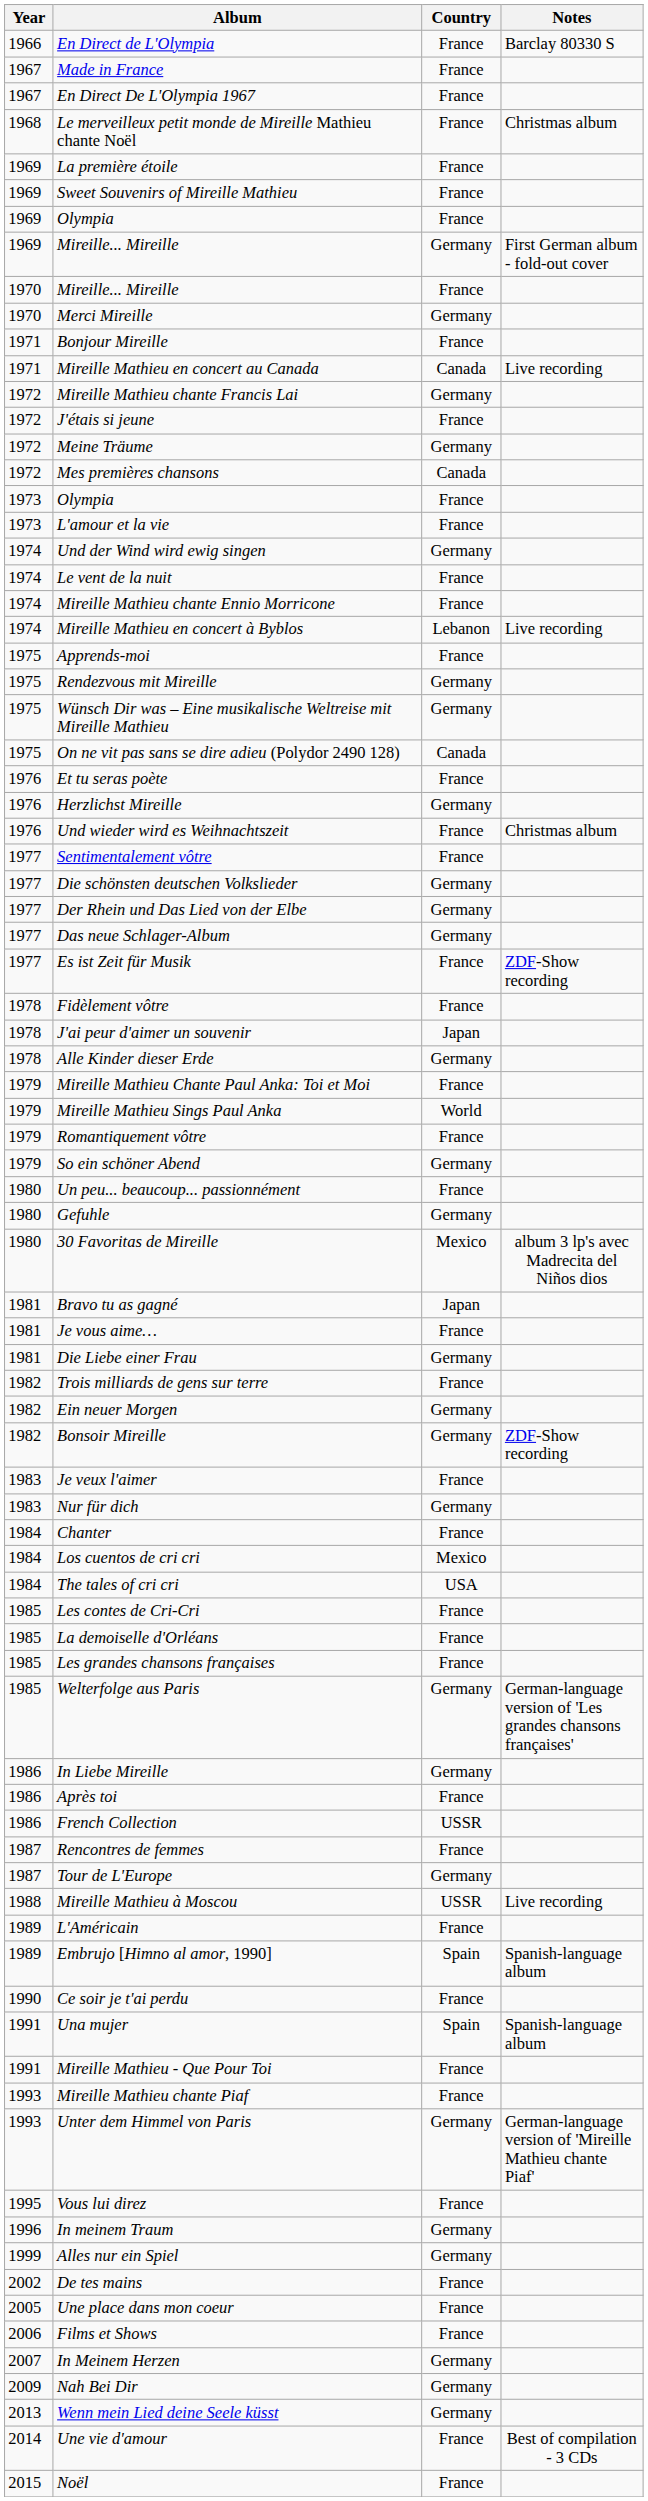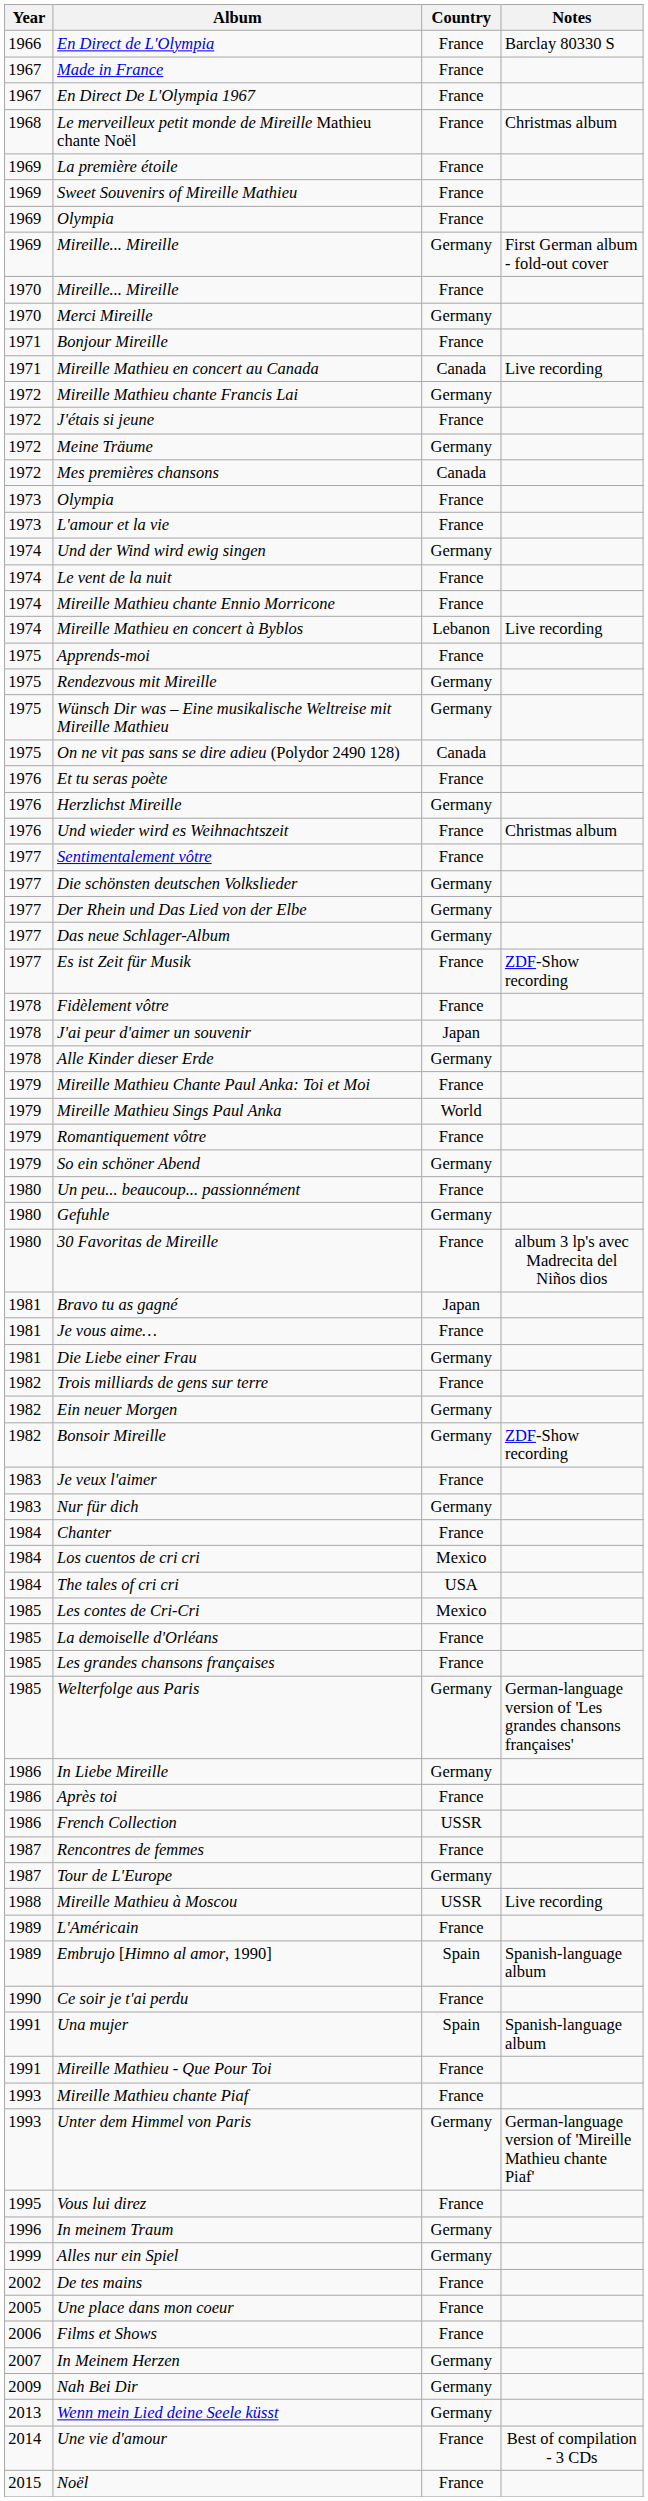30 Favoritas de Mireille | Country: Mexico -> France
Les contes de Cri-Cri | Country: France -> Mexico
